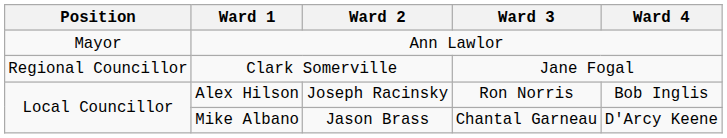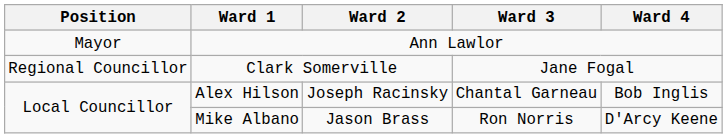Alex Hilson | Ward 3: Ron Norris -> Chantal Garneau
Mike Albano | Ward 3: Chantal Garneau -> Ron Norris
